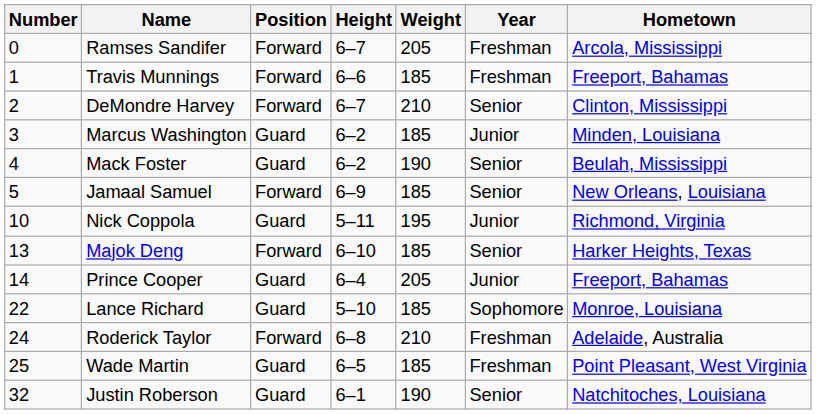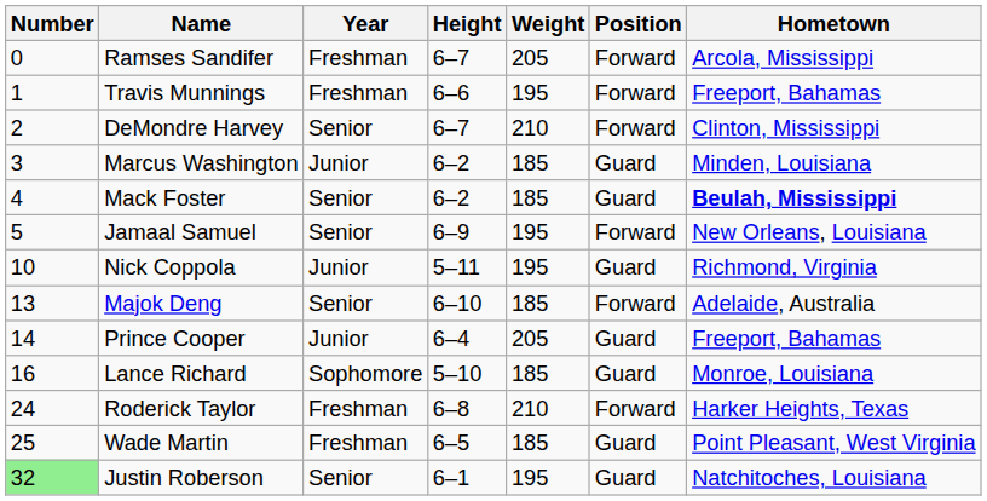columns swapped: Position <-> Year
Travis Munnings | Weight: 185 -> 195
Mack Foster | Weight: 190 -> 185
Mack Foster | Hometown: normal -> bold
Jamaal Samuel | Weight: 185 -> 195
Majok Deng | Hometown: Harker Heights, Texas -> Adelaide, Australia
Lance Richard | Number: 22 -> 16
Roderick Taylor | Hometown: Adelaide, Australia -> Harker Heights, Texas
Justin Roberson | Number: no background -> lightgreen background
Justin Roberson | Weight: 190 -> 195
